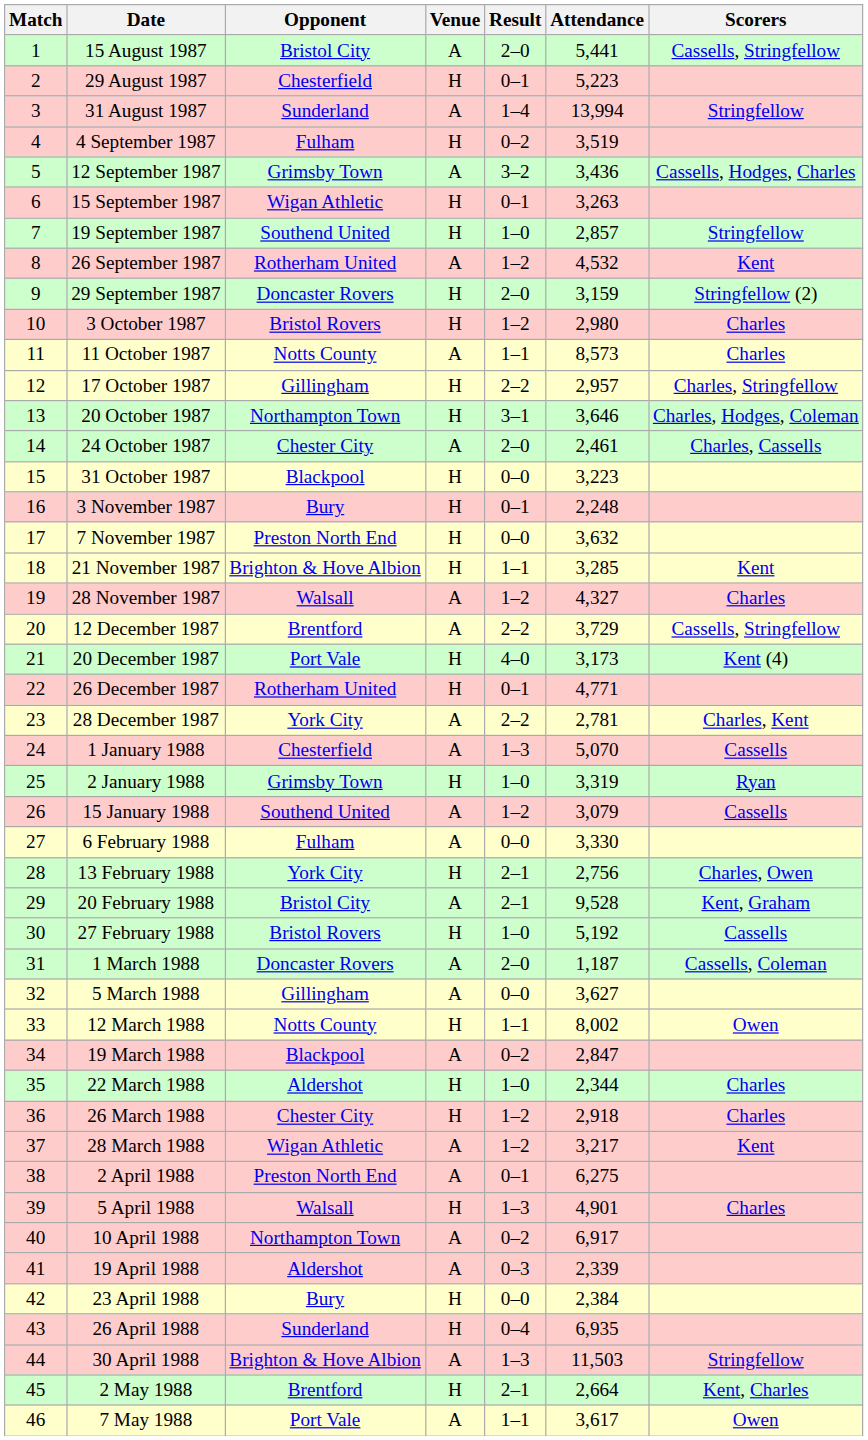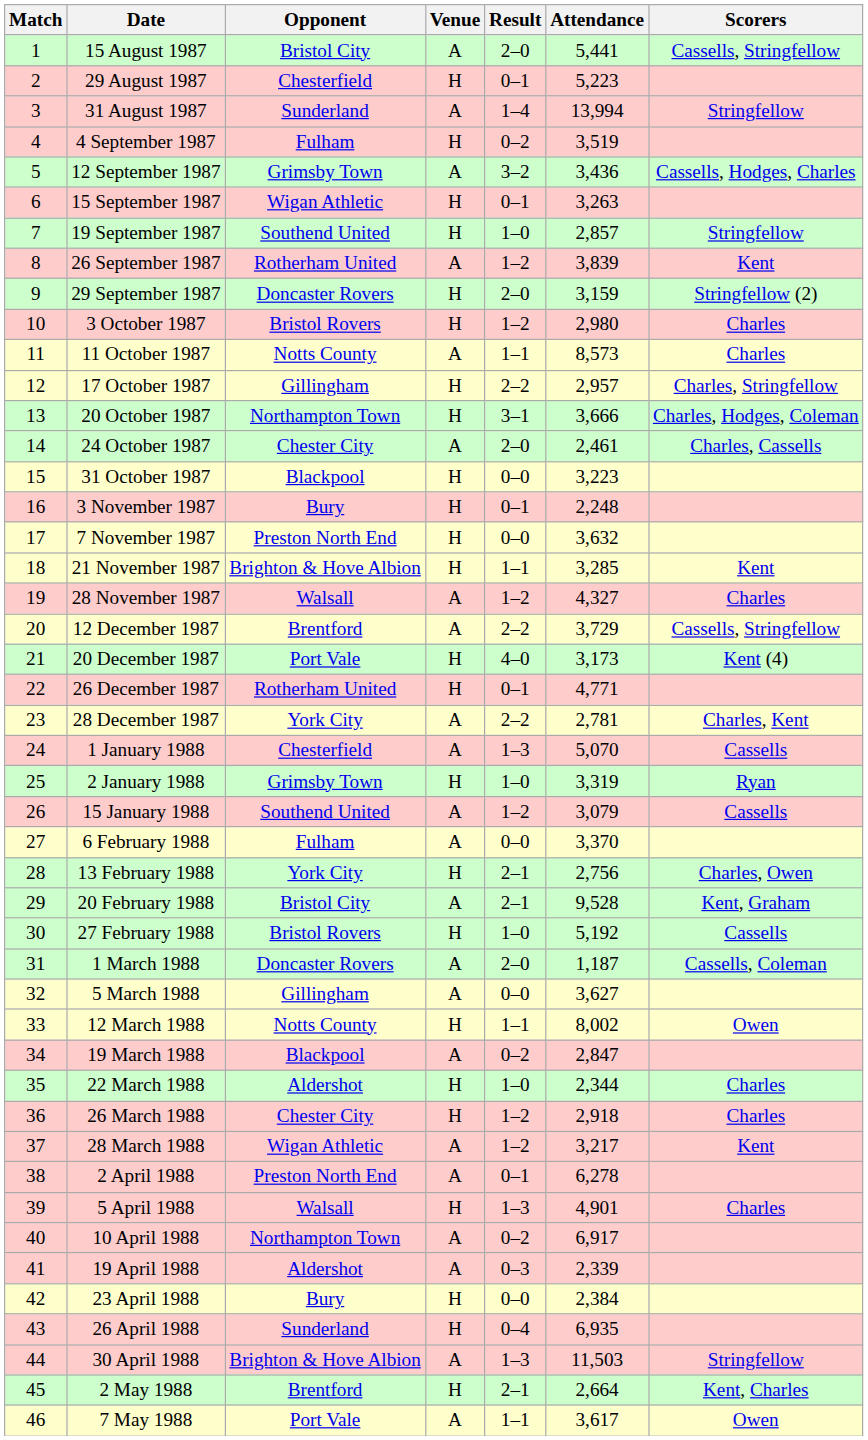26 September 1987 | Attendance: 4,532 -> 3,839
20 October 1987 | Attendance: 3,646 -> 3,666
6 February 1988 | Attendance: 3,330 -> 3,370
2 April 1988 | Attendance: 6,275 -> 6,278
